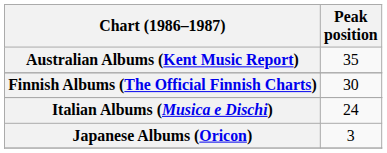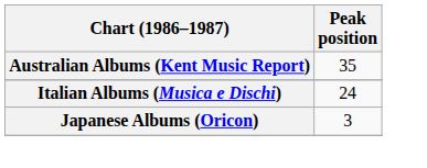- row: Finnish Albums (The Official Finnish Charts) | 30
